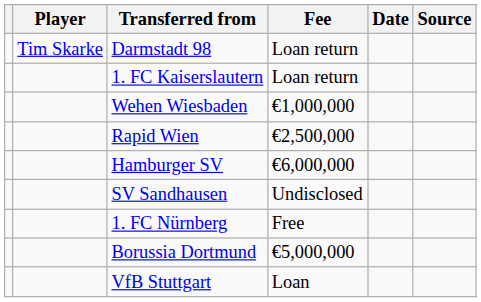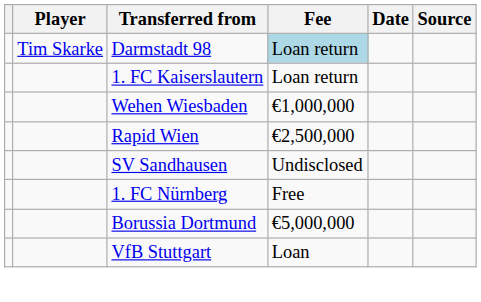Darmstadt 98 | Fee: no background -> lightblue background
- row: Hamburger SV | €6,000,000
